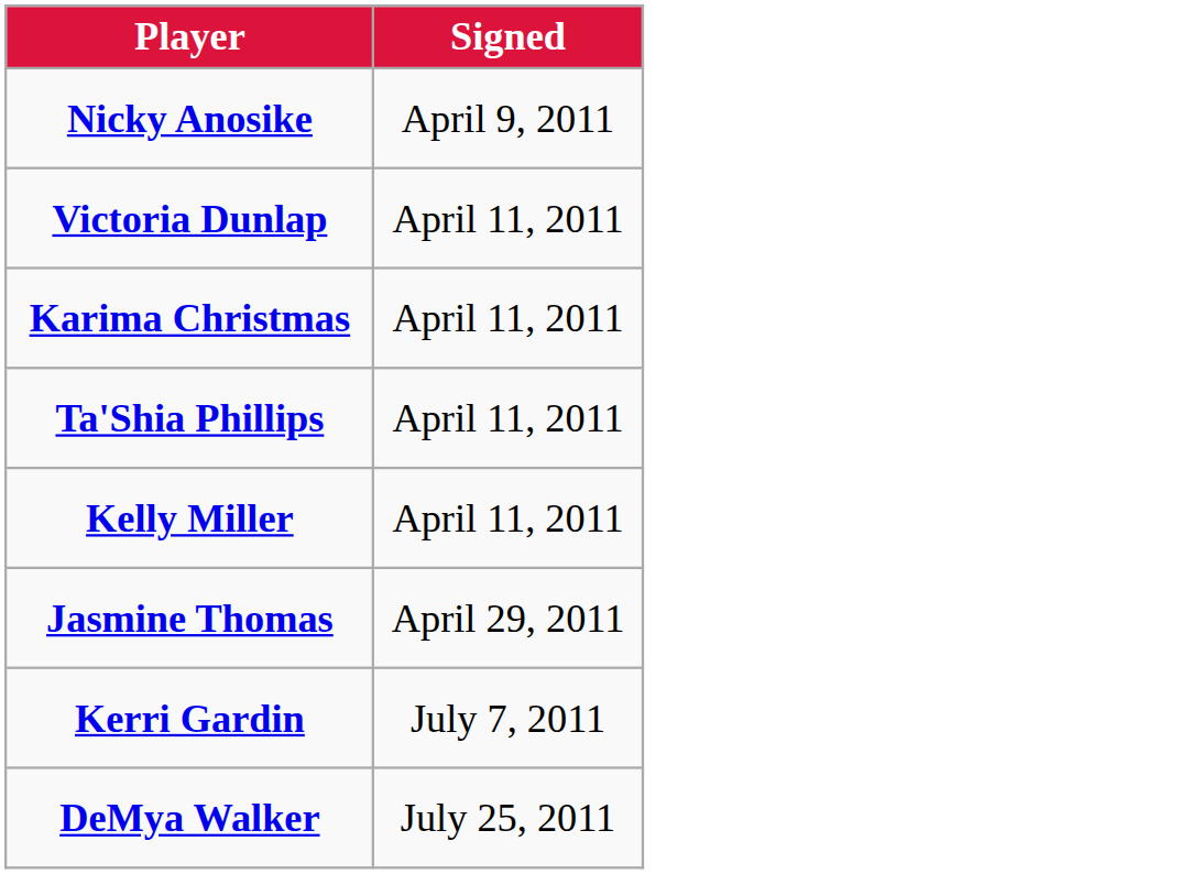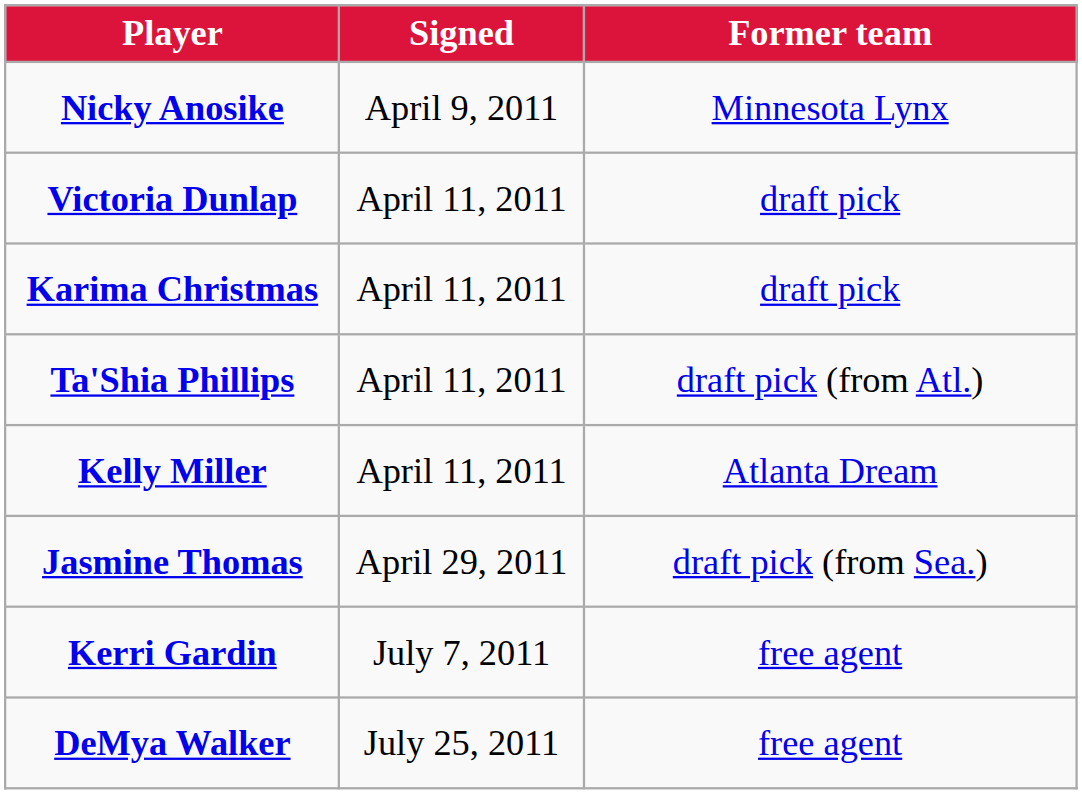+ column: Former team | Minnesota Lynx | draft pick | draft pick | draft pick (from Atl.) | Atlanta Dream | draft pick (from Sea.) | free agent | free agent
